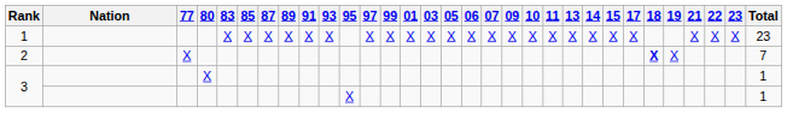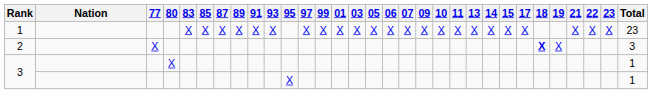2 | Total: 7 -> 3
